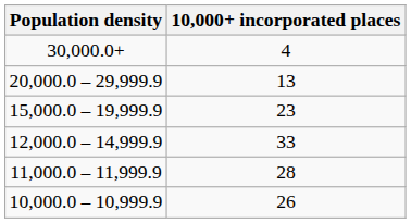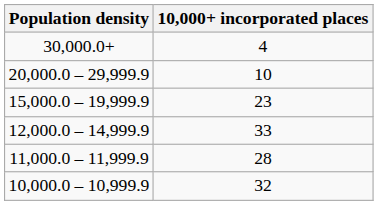20,000.0 – 29,999.9 | 10,000+ incorporated places: 13 -> 10
10,000.0 – 10,999.9 | 10,000+ incorporated places: 26 -> 32
